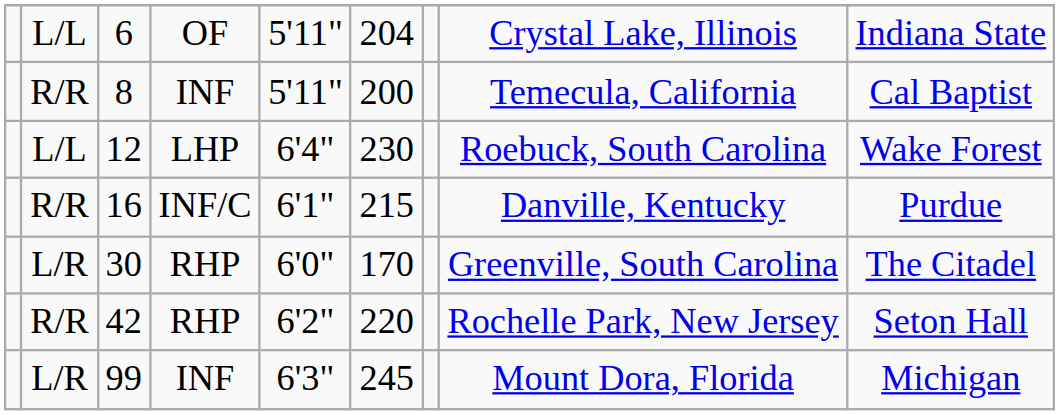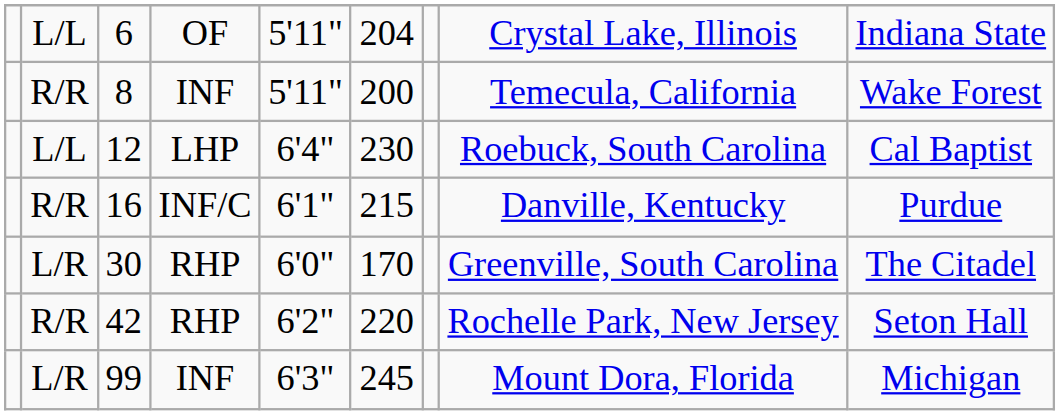8 | column 9: Cal Baptist -> Wake Forest
12 | column 9: Wake Forest -> Cal Baptist
